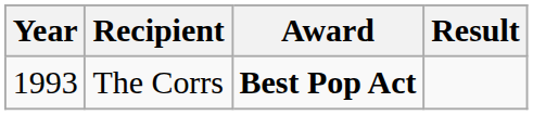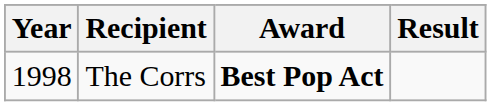The Corrs | Year: 1993 -> 1998
